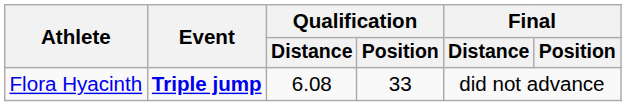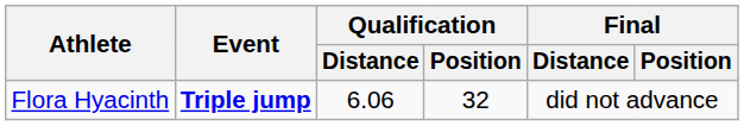Flora Hyacinth | Qualification / Distance: 6.08 -> 6.06
Flora Hyacinth | Qualification / Position: 33 -> 32
